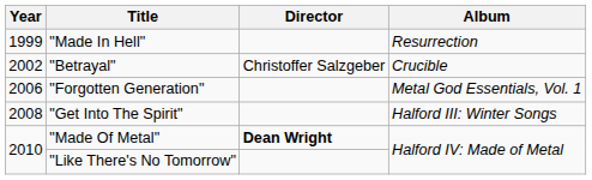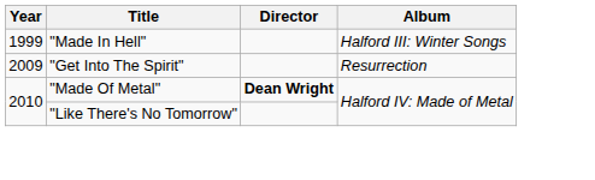"Made In Hell" | Album: Resurrection -> Halford III: Winter Songs
- row: 2002 | "Betrayal" | Christoffer Salzgeber | Crucible
- row: 2006 | "Forgotten Generation" | Metal God Essentials, Vol. 1
"Get Into The Spirit" | Year: 2008 -> 2009
"Get Into The Spirit" | Album: Halford III: Winter Songs -> Resurrection
